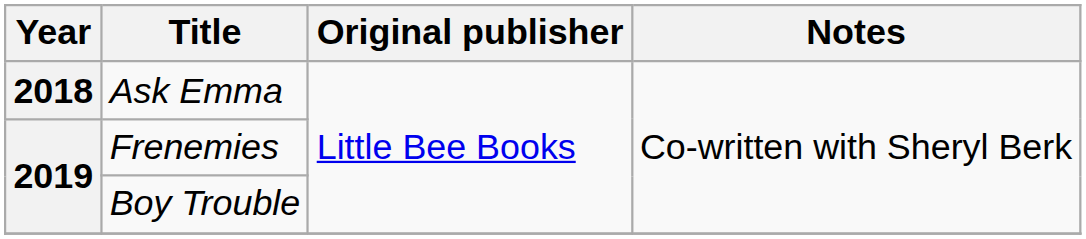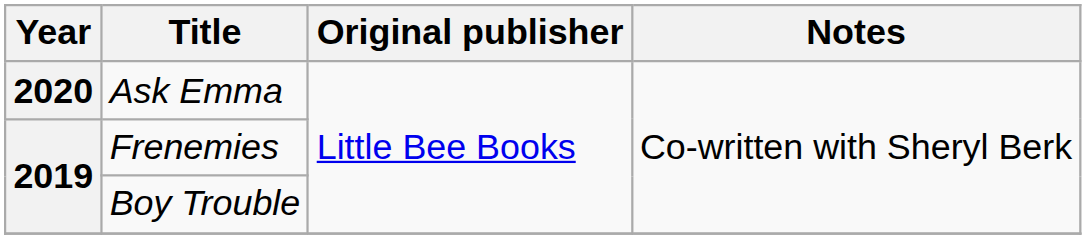Ask Emma | Year: 2018 -> 2020
